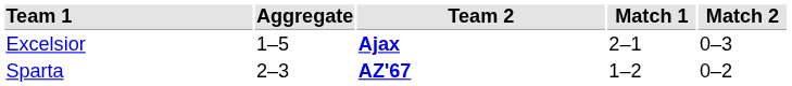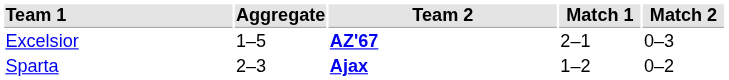Excelsior | Team 2: Ajax -> AZ'67
Sparta | Team 2: AZ'67 -> Ajax
